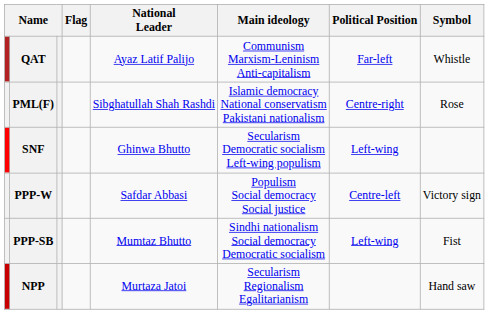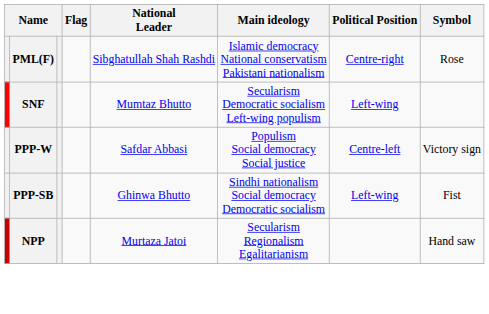- row: QAT | Ayaz Latif Palijo | Communism Marxism-Leninism Anti-capitalism | Far-left | Whistle
SNF | National Leader: Ghinwa Bhutto -> Mumtaz Bhutto
PPP-SB | National Leader: Mumtaz Bhutto -> Ghinwa Bhutto
